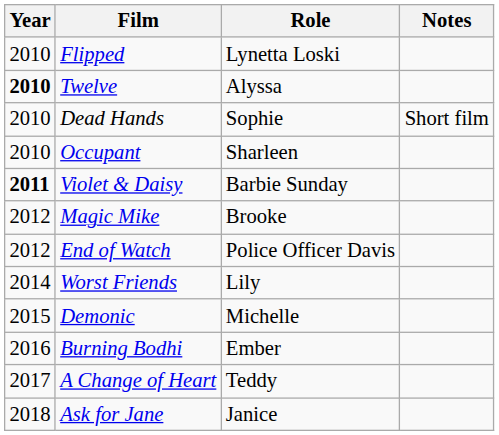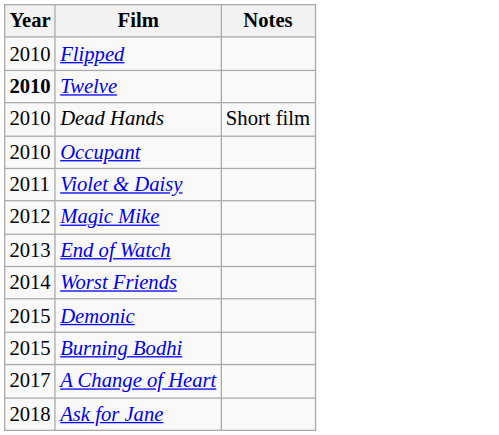- column: Role | Lynetta Loski | Alyssa | Sophie | Sharleen | Barbie Sunday | Brooke | Police Officer Davis | Lily | Michelle | Ember | Teddy | Janice
Violet & Daisy | Year: bold -> normal
End of Watch | Year: 2012 -> 2013
Burning Bodhi | Year: 2016 -> 2015
